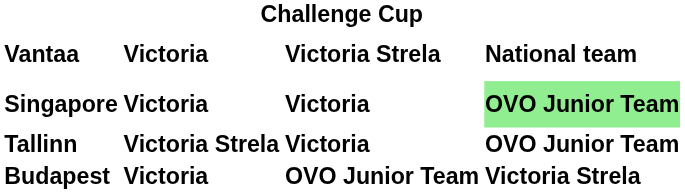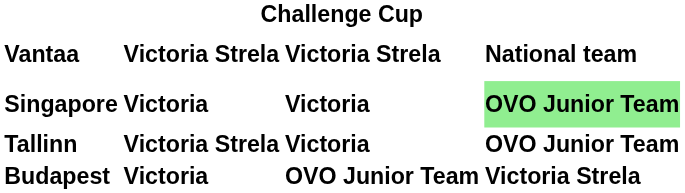Vantaa | column 2: Victoria -> Victoria Strela
